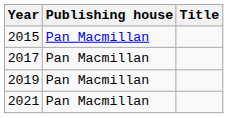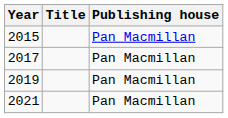columns swapped: Title <-> Publishing house
